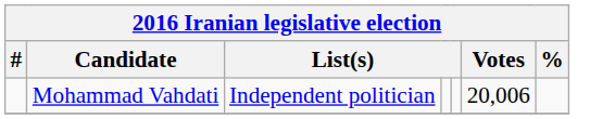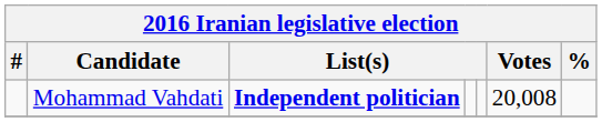Mohammad Vahdati | column 3: normal -> bold
Mohammad Vahdati | Votes: 20,006 -> 20,008
